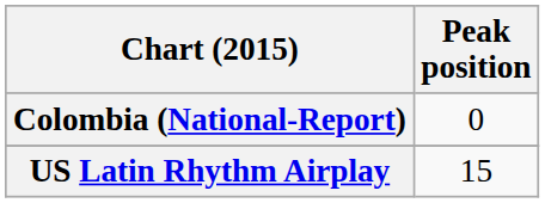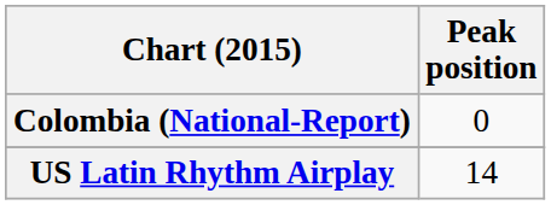US Latin Rhythm Airplay | Peak position: 15 -> 14
